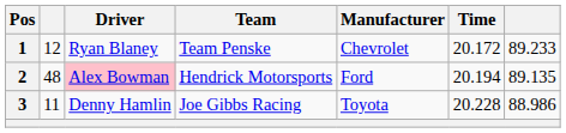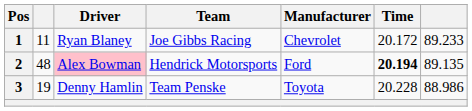1 | column 2: 12 -> 11
1 | Team: Team Penske -> Joe Gibbs Racing
2 | Time: normal -> bold
3 | column 2: 11 -> 19
3 | Team: Joe Gibbs Racing -> Team Penske
